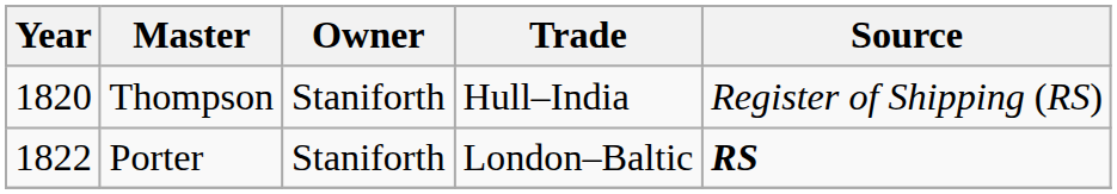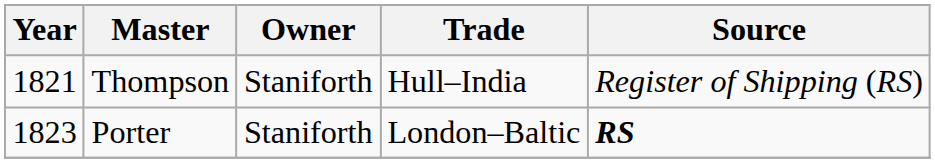Thompson | Year: 1820 -> 1821
Porter | Year: 1822 -> 1823
